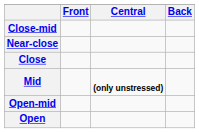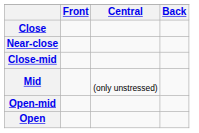rows swapped: Close <-> Close-mid
Mid | Central: bold -> normal
